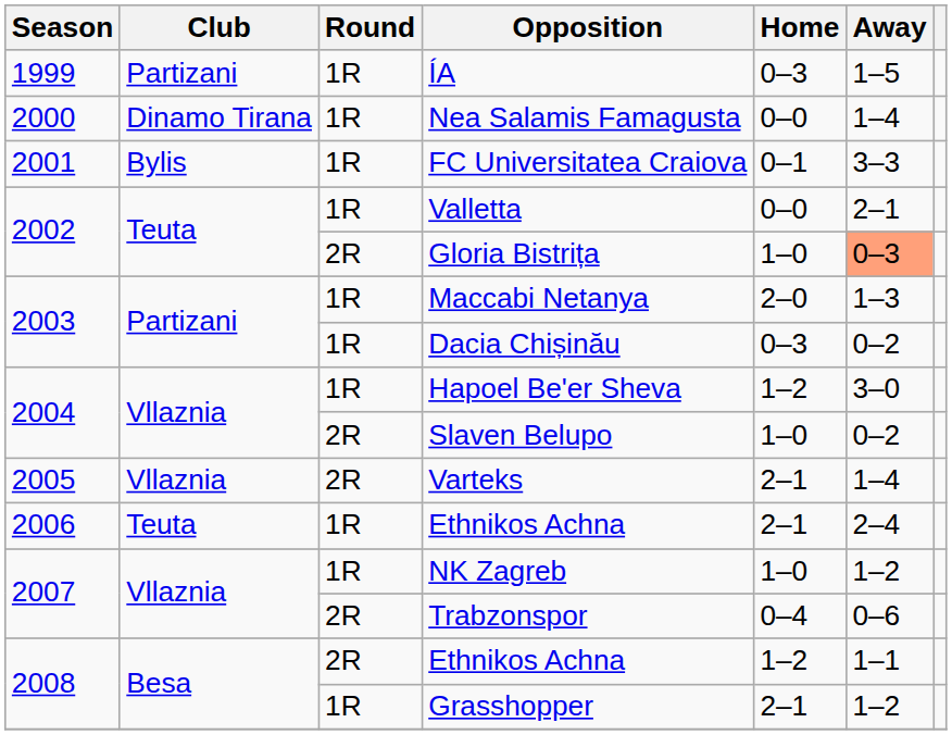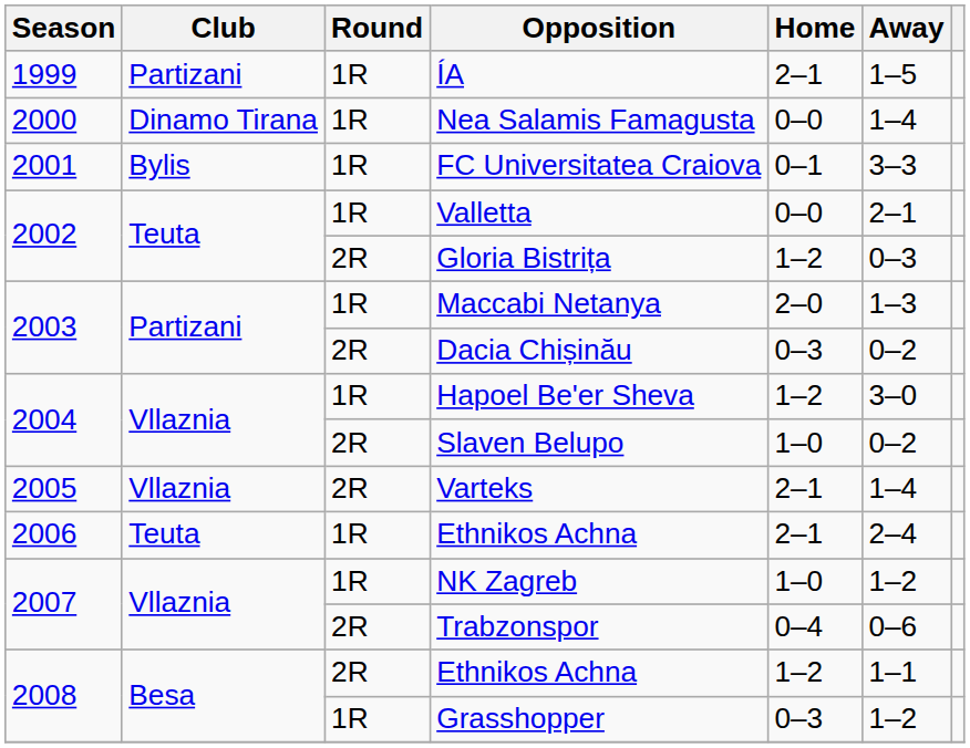ÍA | Home: 0–3 -> 2–1
Gloria Bistrița | Home: 1–0 -> 1–2
Gloria Bistrița | Away: lightsalmon background -> no background
Dacia Chișinău | Round: 1R -> 2R
Grasshopper | Home: 2–1 -> 0–3
